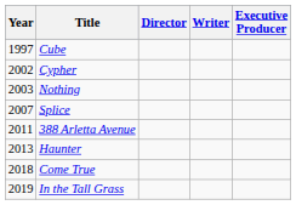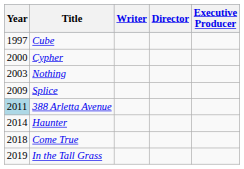columns swapped: Director <-> Writer
Cypher | Year: 2002 -> 2000
Splice | Year: 2007 -> 2009
388 Arletta Avenue | Year: no background -> lightblue background
Haunter | Year: 2013 -> 2014
